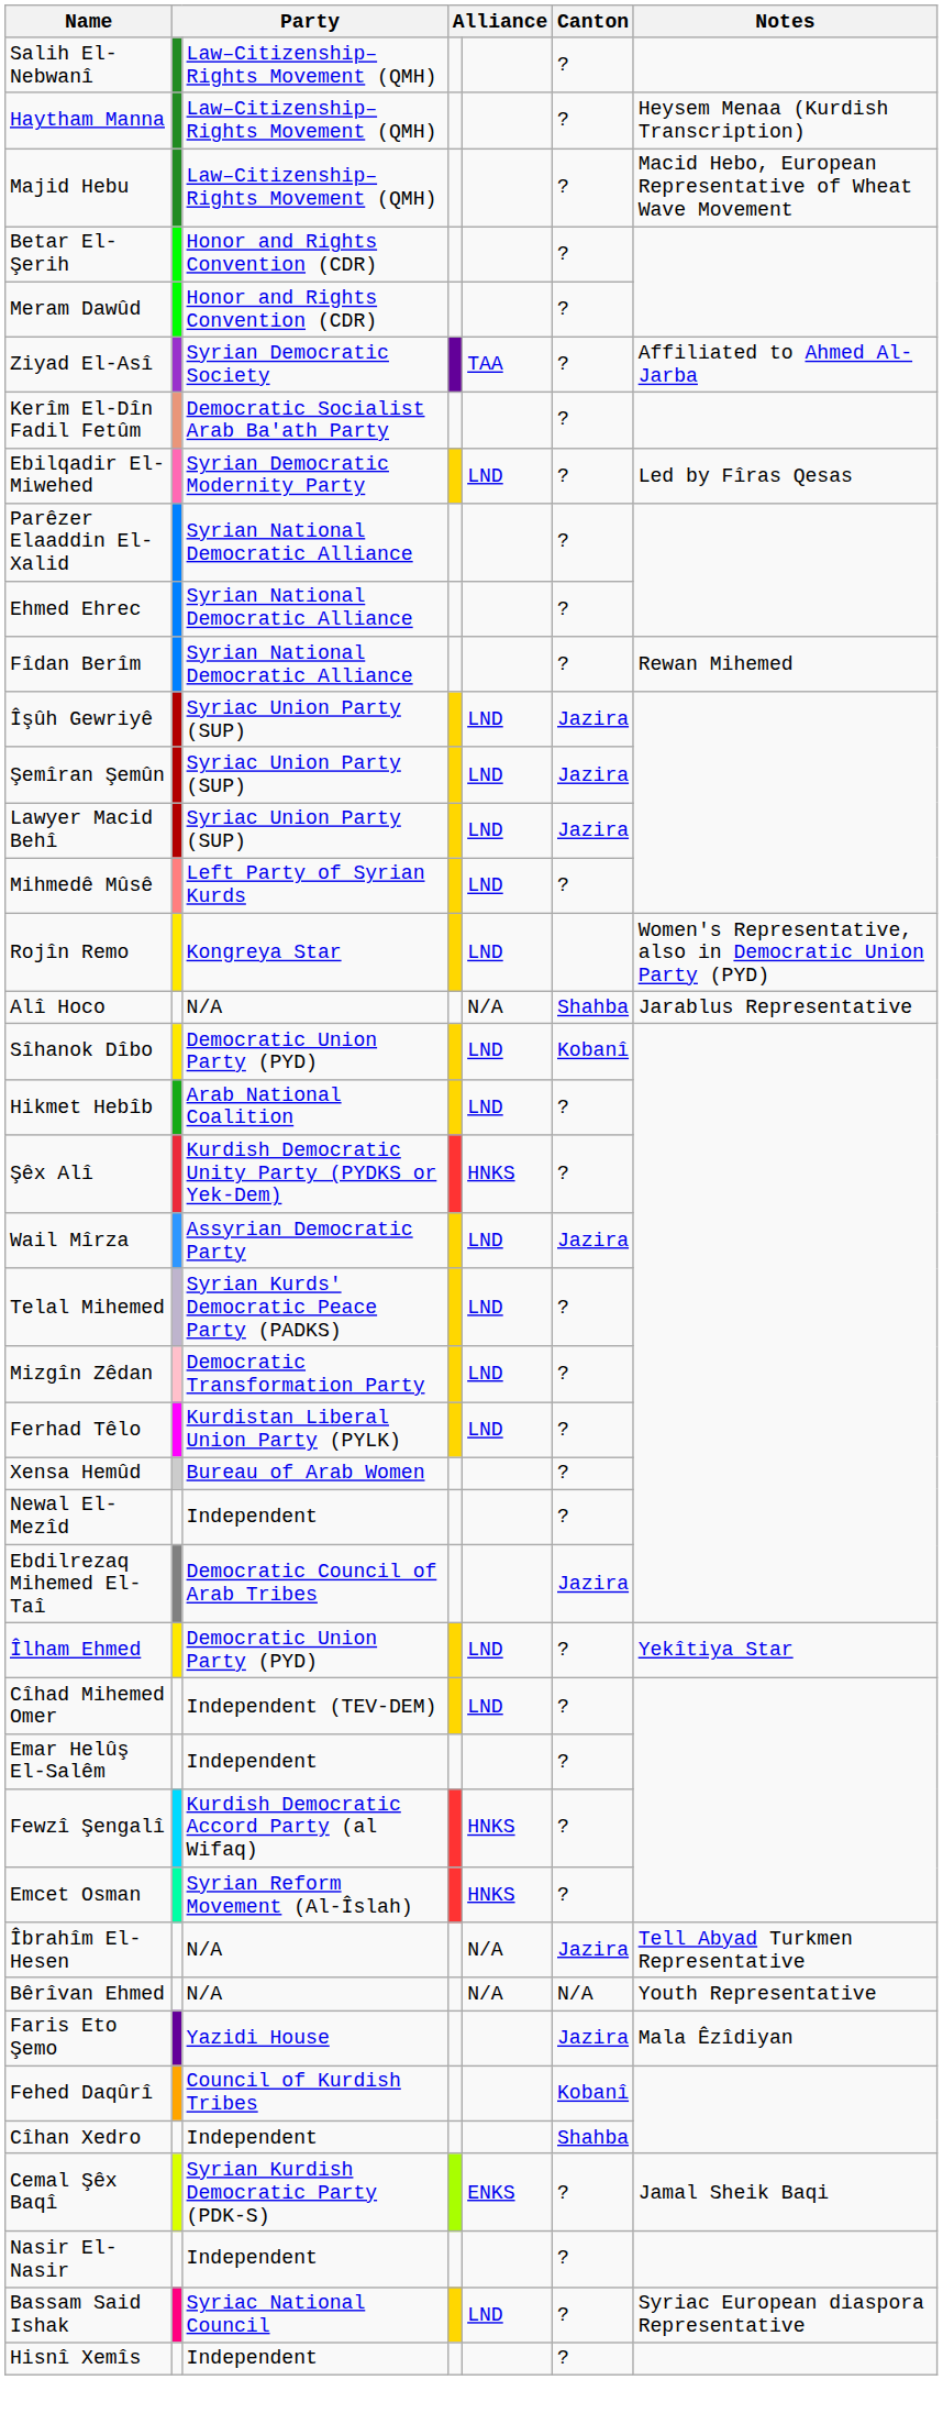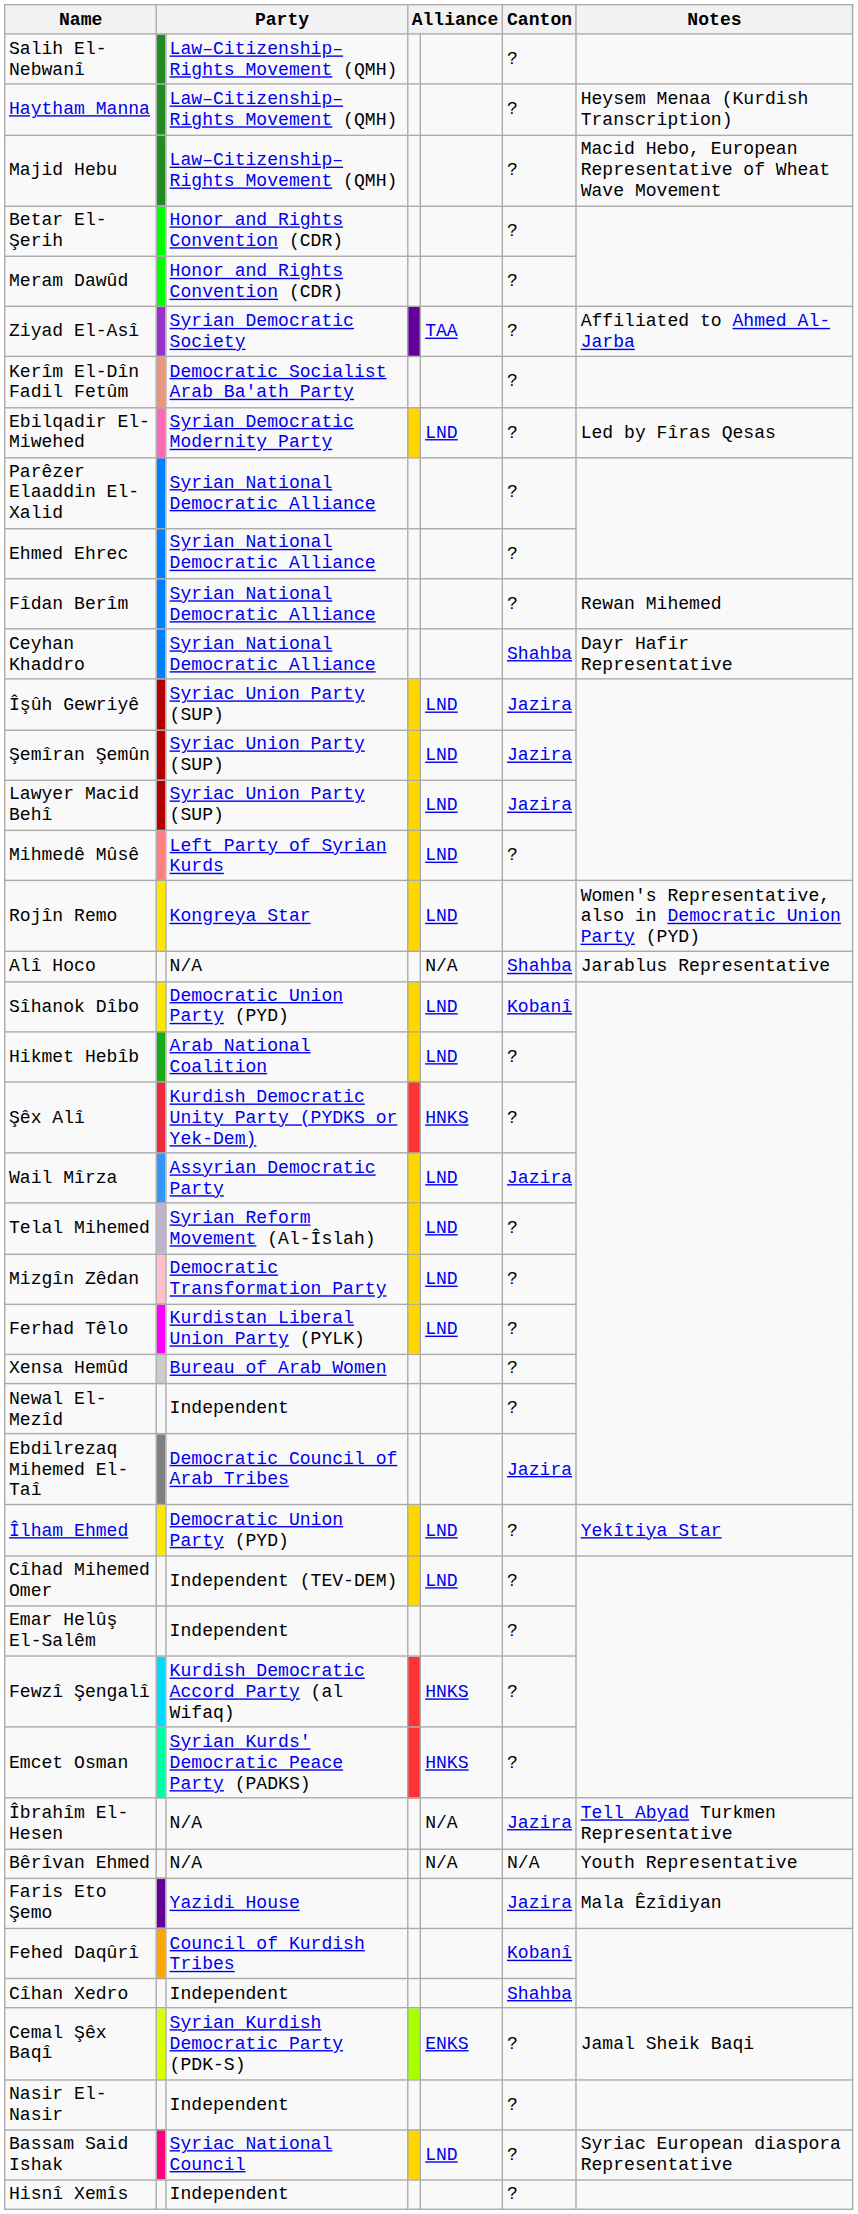+ row: Ceyhan Khaddro | Syrian National Democratic Alliance | Shahba | Dayr Hafir Representative
Telal Mihemed | column 3: Syrian Kurds' Democratic Peace Party (PADKS) -> Syrian Reform Movement (Al-Îslah)
Emcet Osman | column 3: Syrian Reform Movement (Al-Îslah) -> Syrian Kurds' Democratic Peace Party (PADKS)
